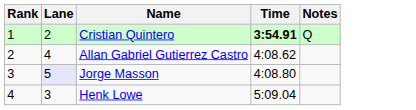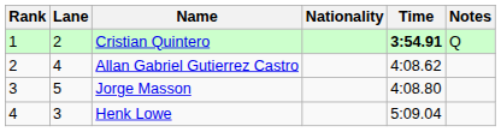+ column: Nationality
Jorge Masson | Lane: lavender background -> no background
